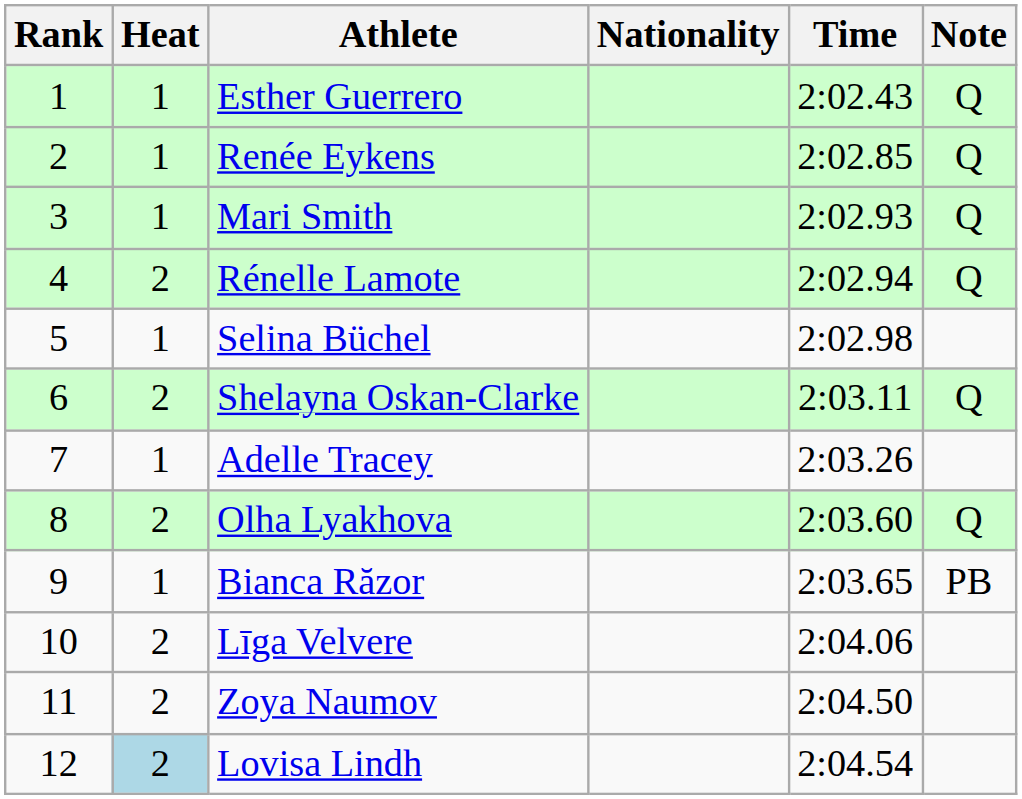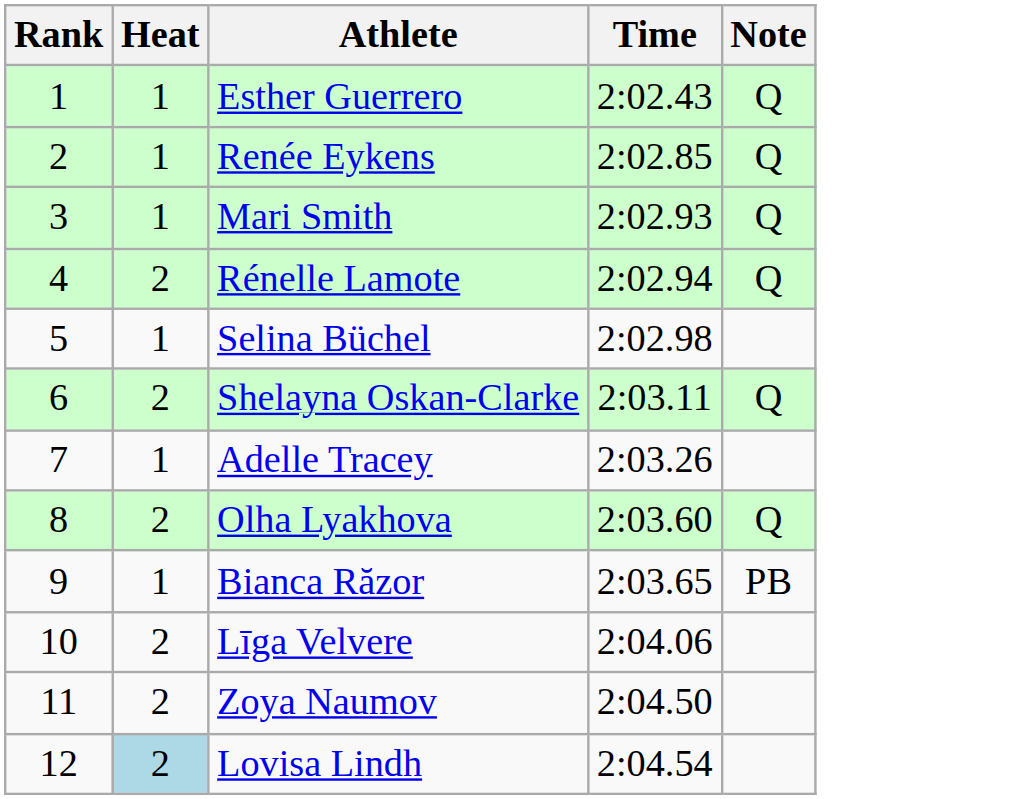- column: Nationality
